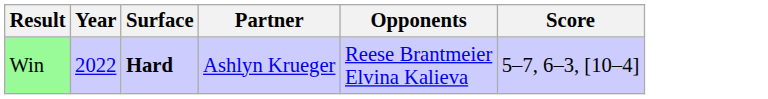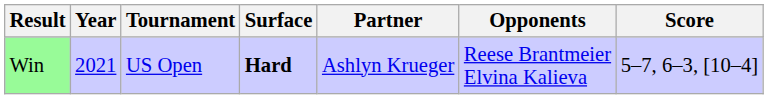+ column: Tournament | US Open
Win | Year: 2022 -> 2021
